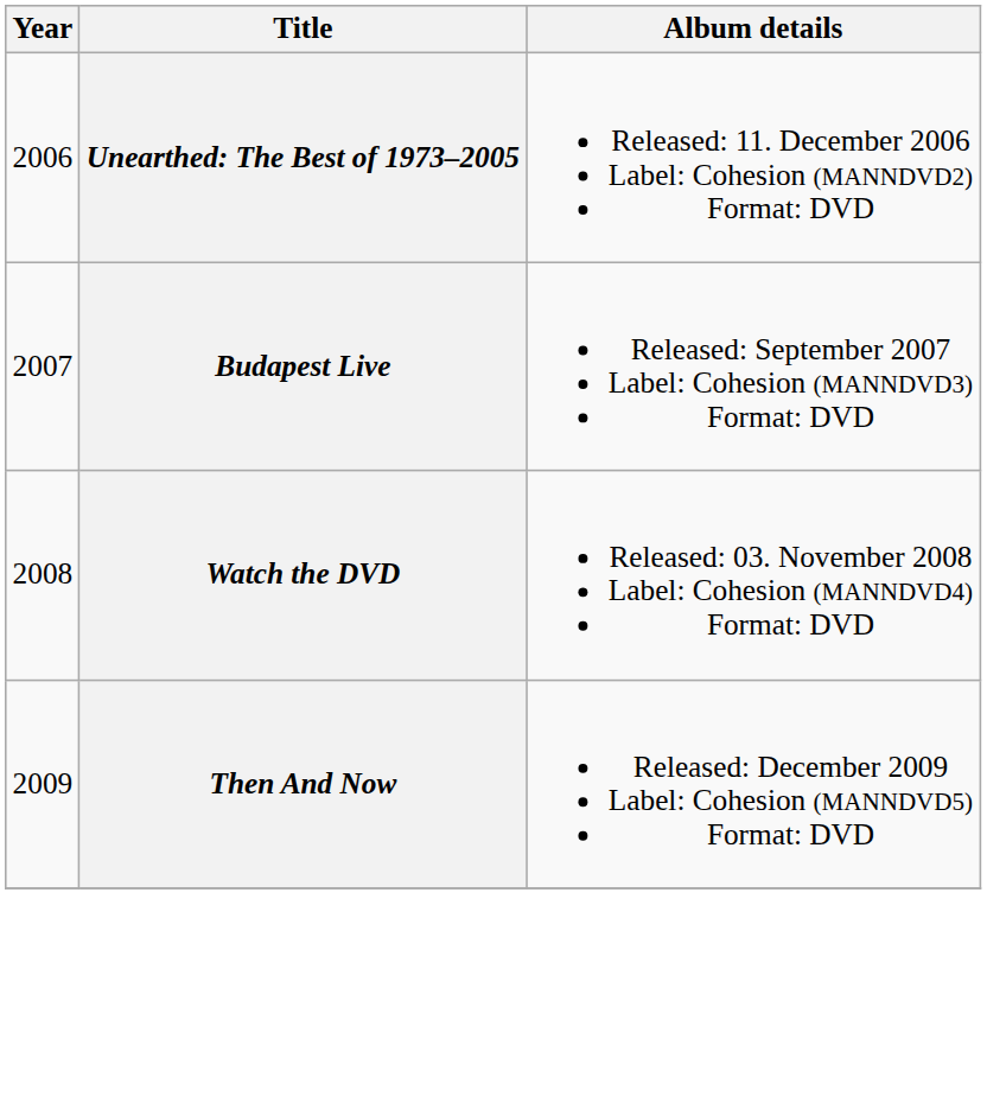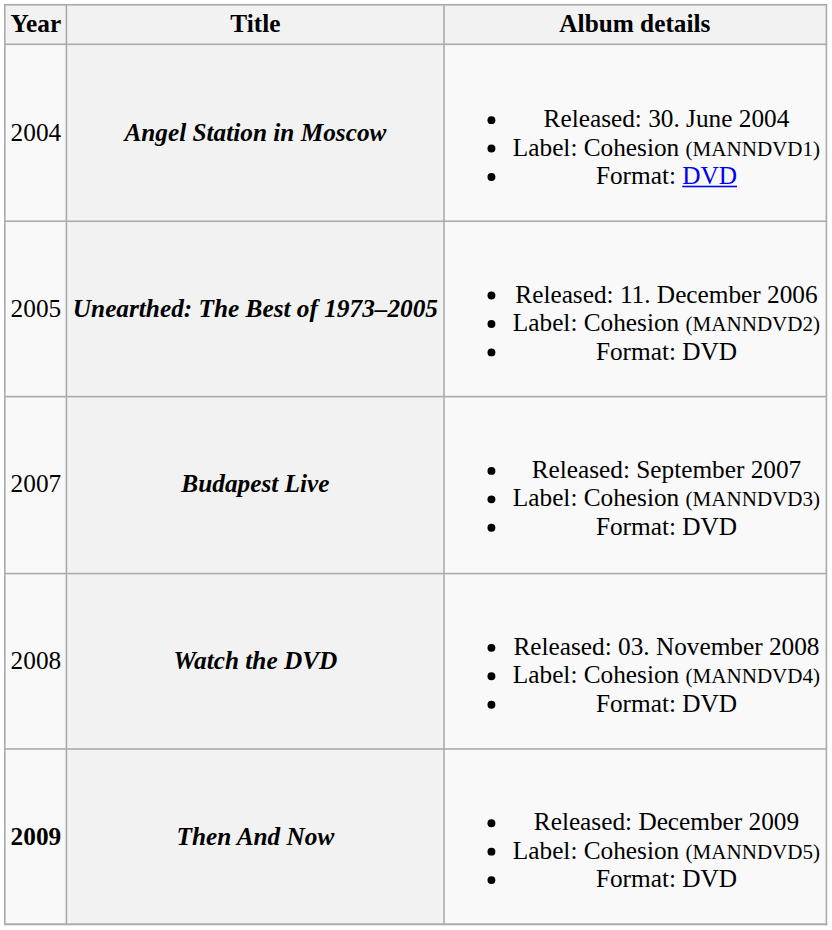+ row: 2004 | Angel Station in Moscow | Released: 30. June 2004 Label: Cohesion (MANNDVD1) Format: DVD
Unearthed: The Best of 1973–2005 | Year: 2006 -> 2005
Then And Now | Year: normal -> bold
